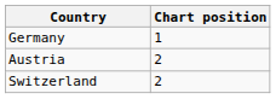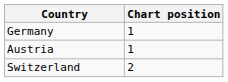Austria | Chart position: 2 -> 1
